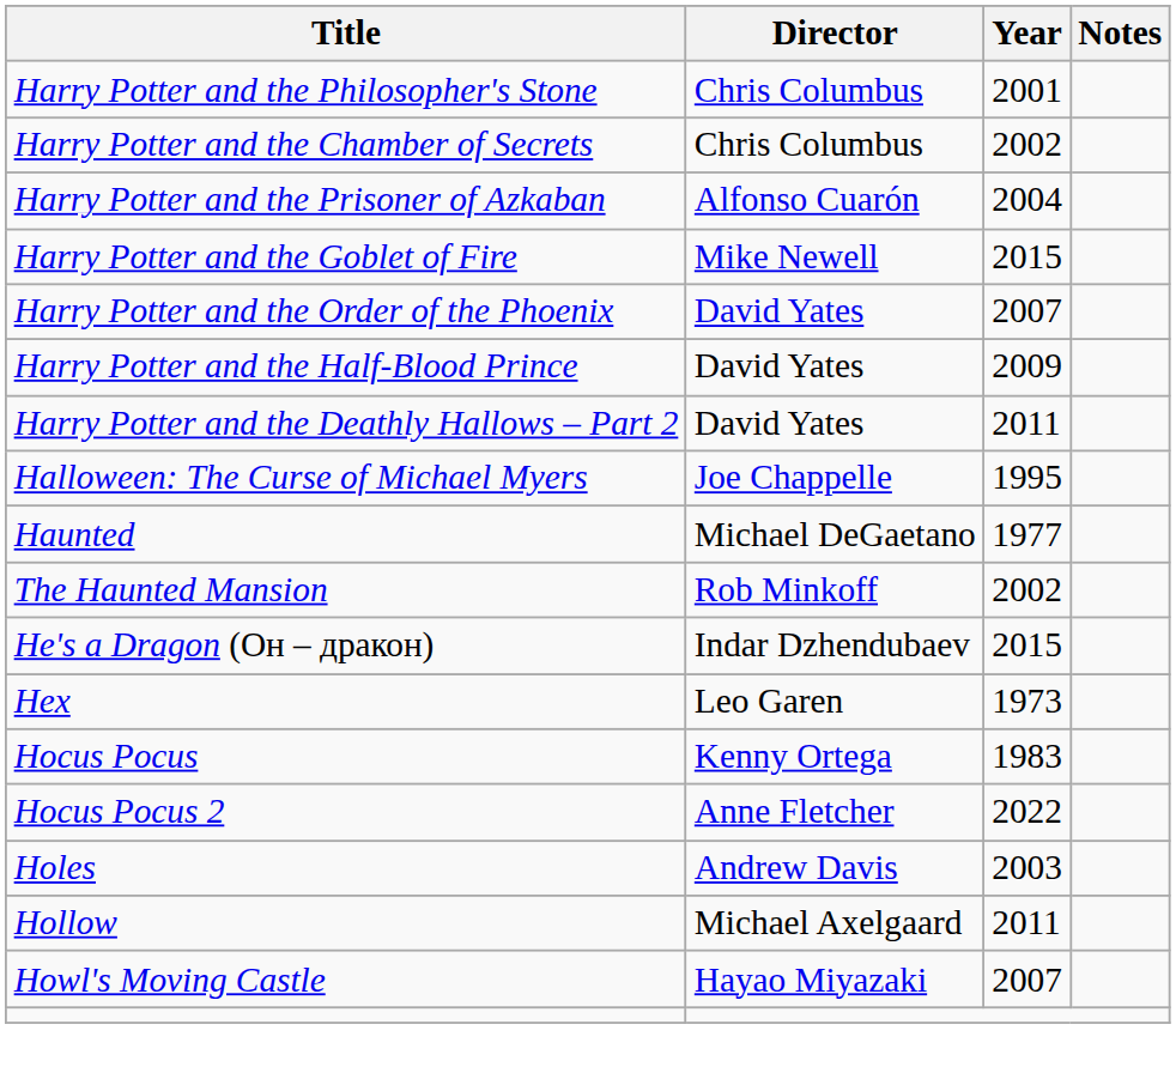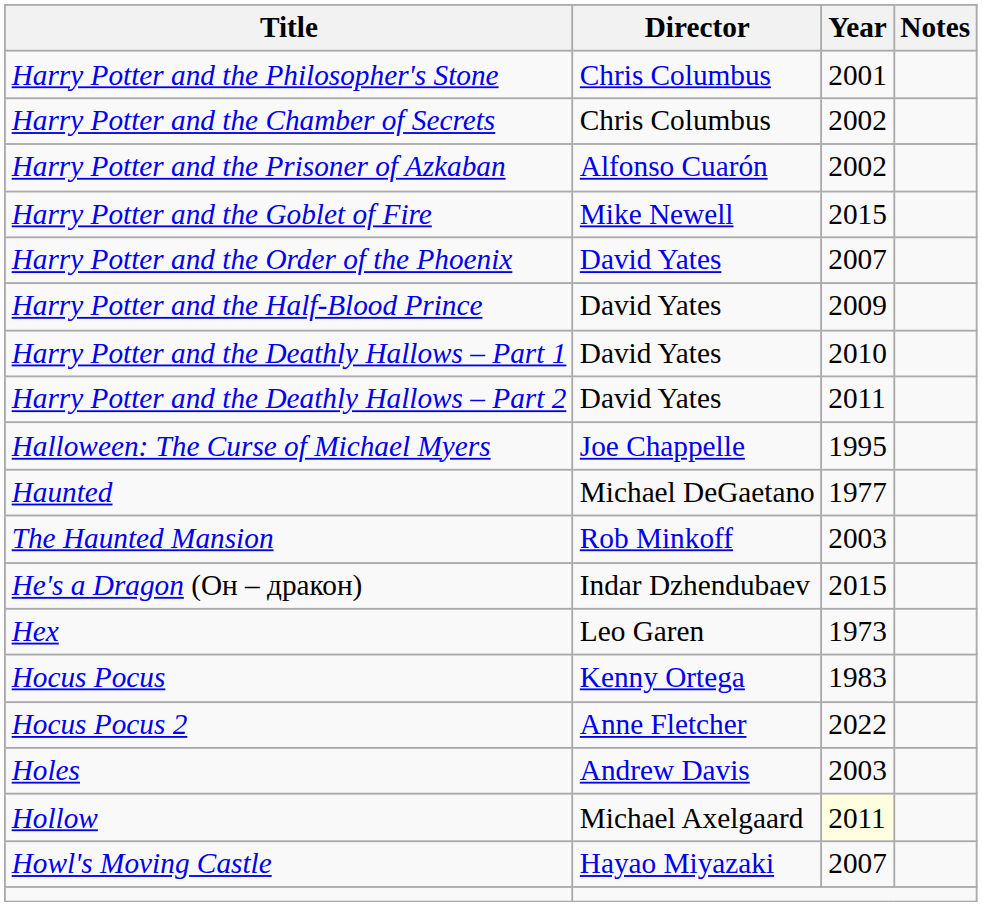Harry Potter and the Prisoner of Azkaban | Year: 2004 -> 2002
+ row: Harry Potter and the Deathly Hallows – Part 1 | David Yates | 2010
The Haunted Mansion | Year: 2002 -> 2003
Hollow | Year: no background -> lightyellow background
